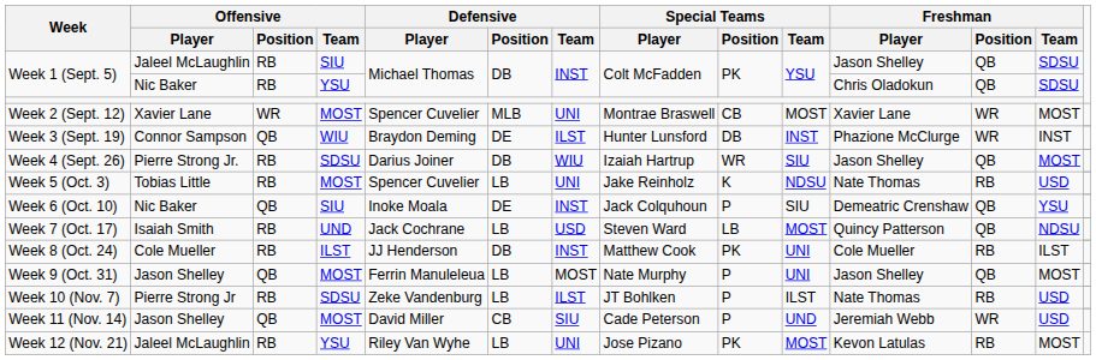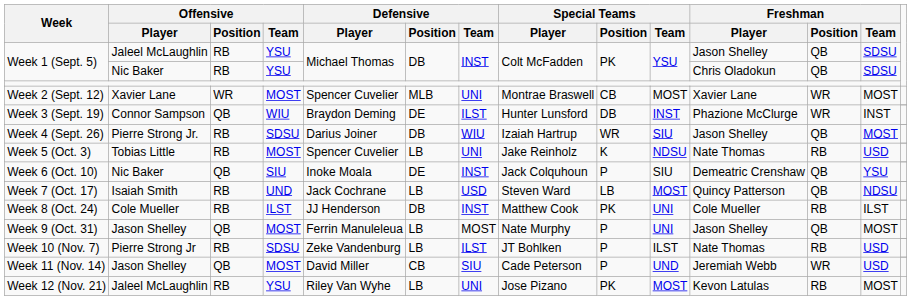Week 1 (Sept. 5) / Jaleel McLaughlin | Offensive / Team: SIU -> YSU
